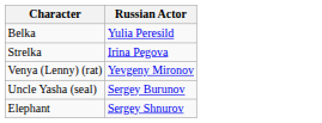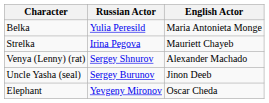+ column: English Actor | Maria Antonieta Monge | Mauriett Chayeb | Alexander Machado | Jinon Deeb | Oscar Cheda
Venya (Lenny) (rat) | Russian Actor: Yevgeny Mironov -> Sergey Shnurov
Elephant | Russian Actor: Sergey Shnurov -> Yevgeny Mironov
